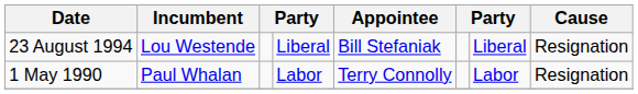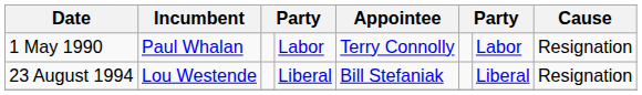rows swapped: 23 August 1994 <-> 1 May 1990
